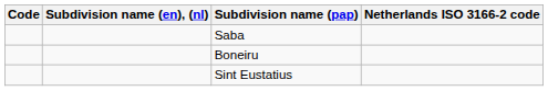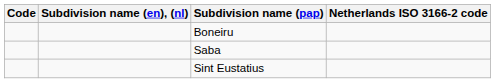rows swapped: Boneiru <-> Saba
